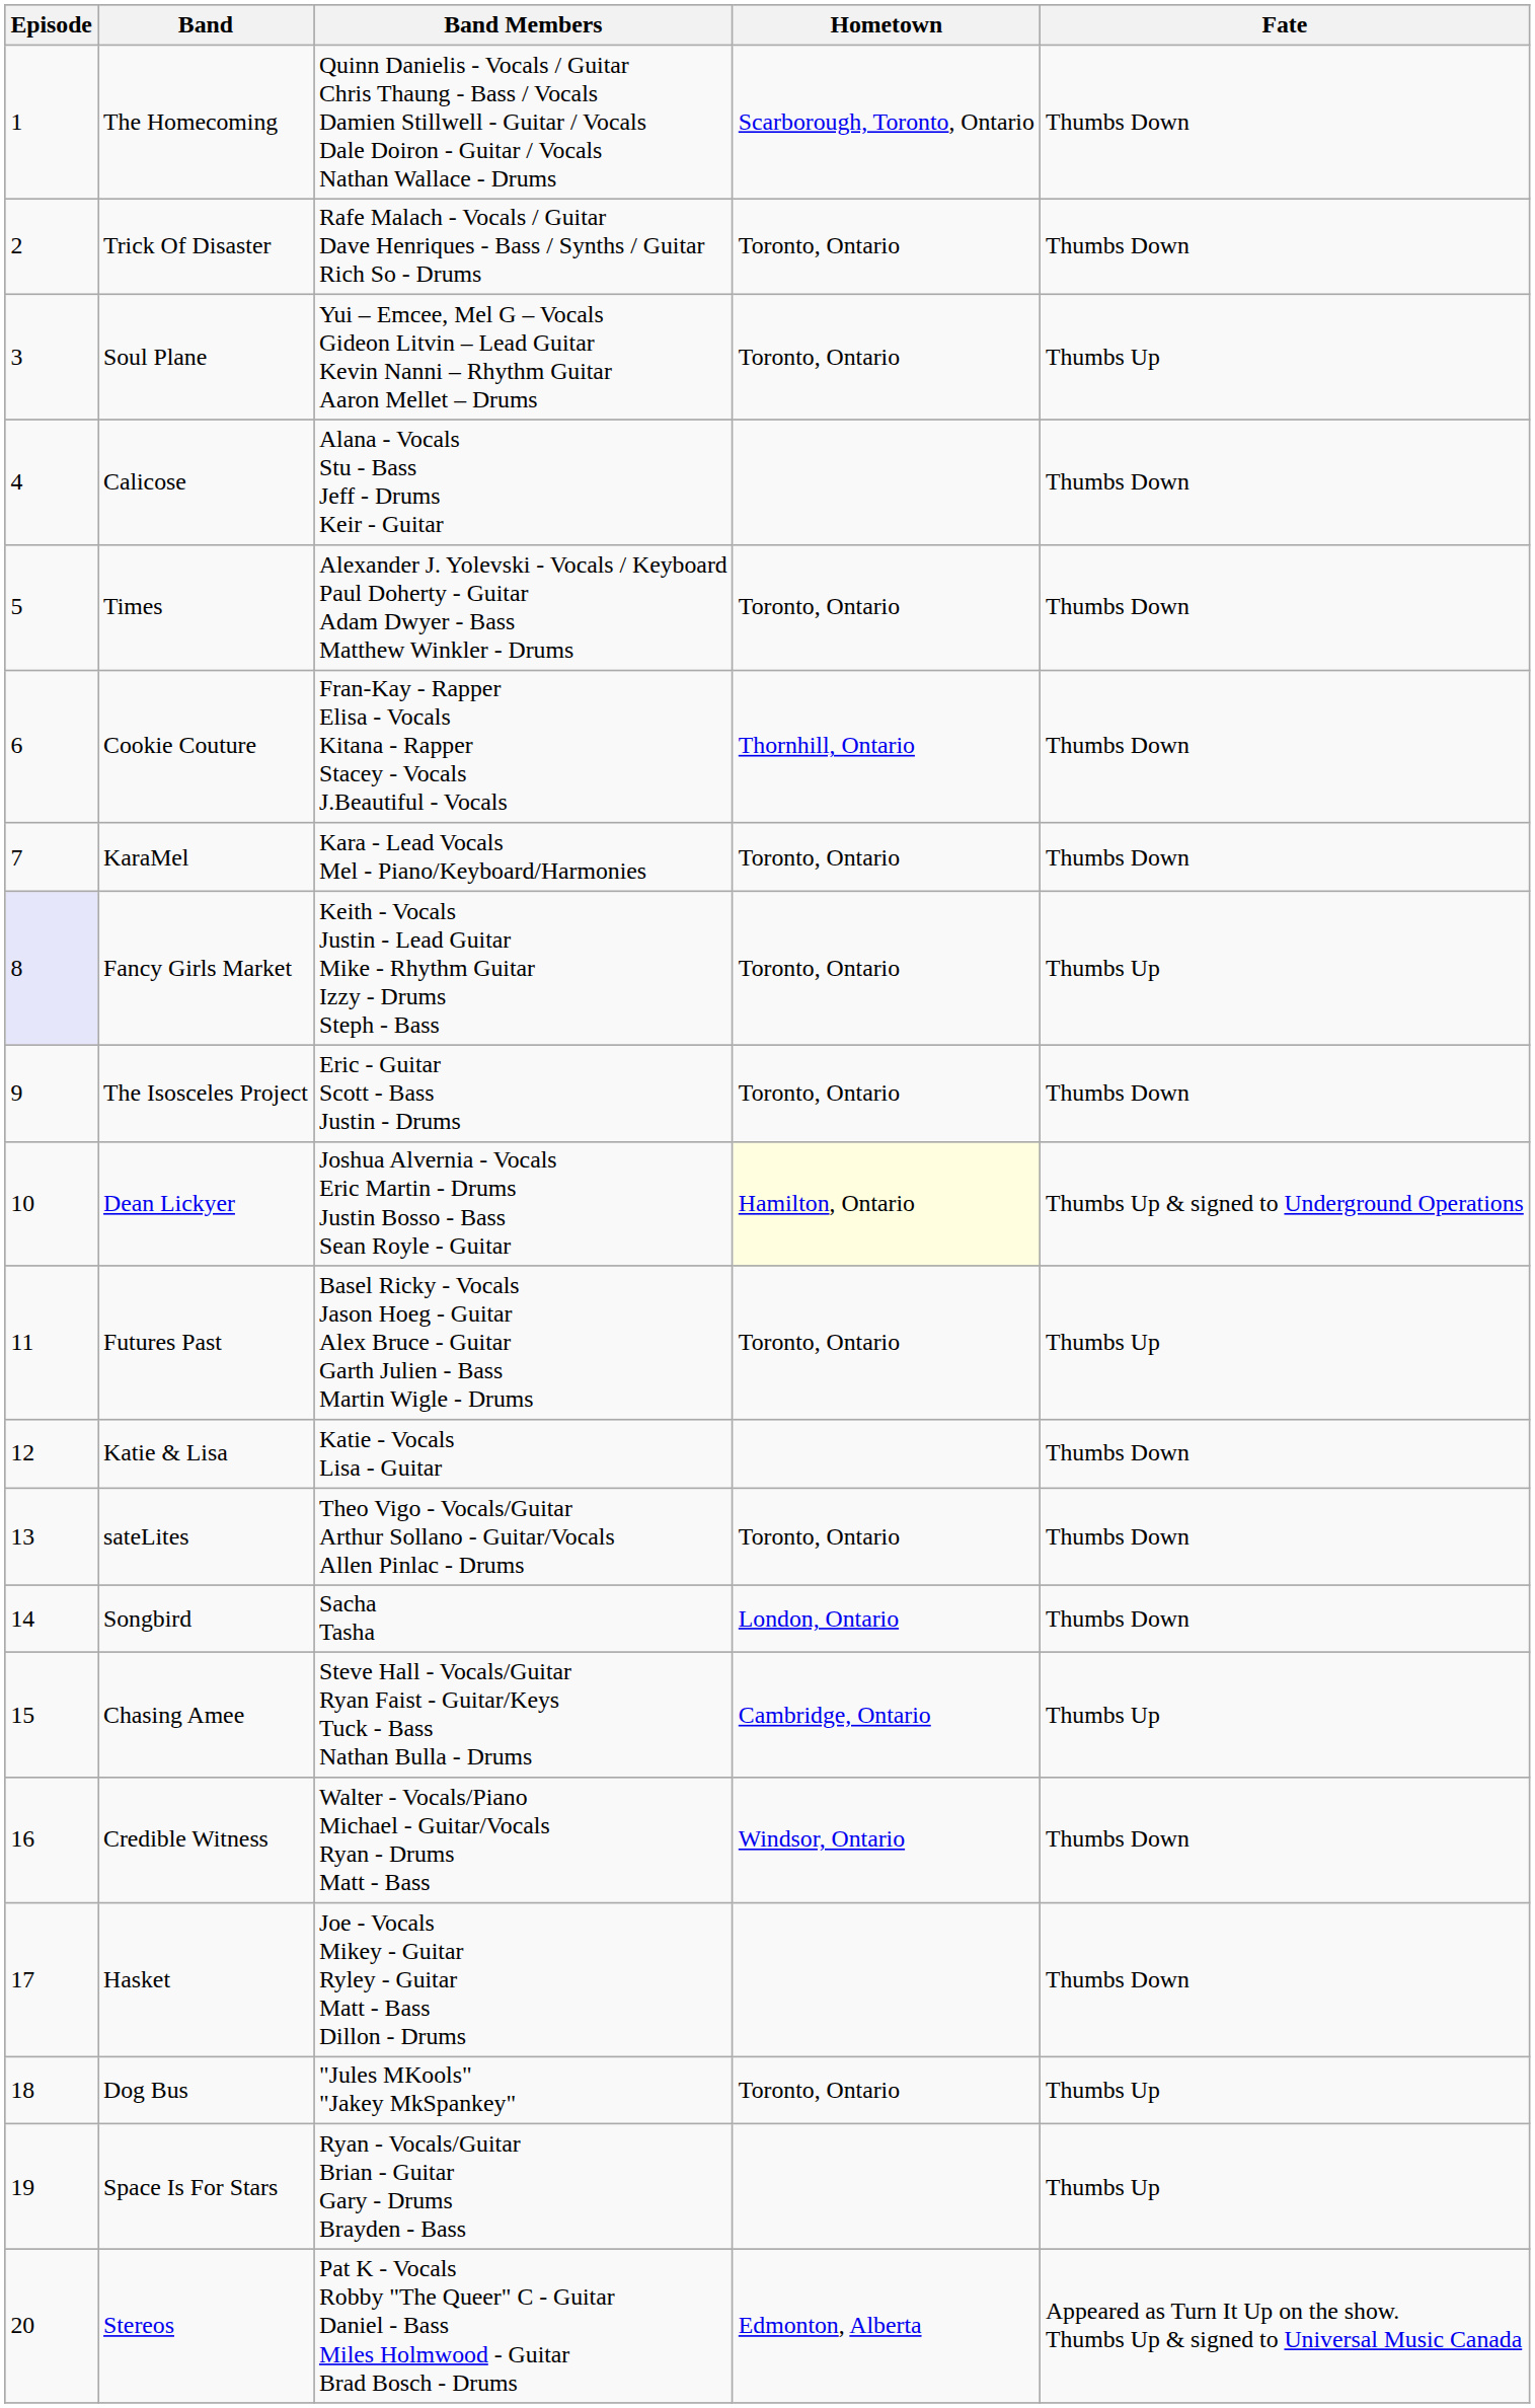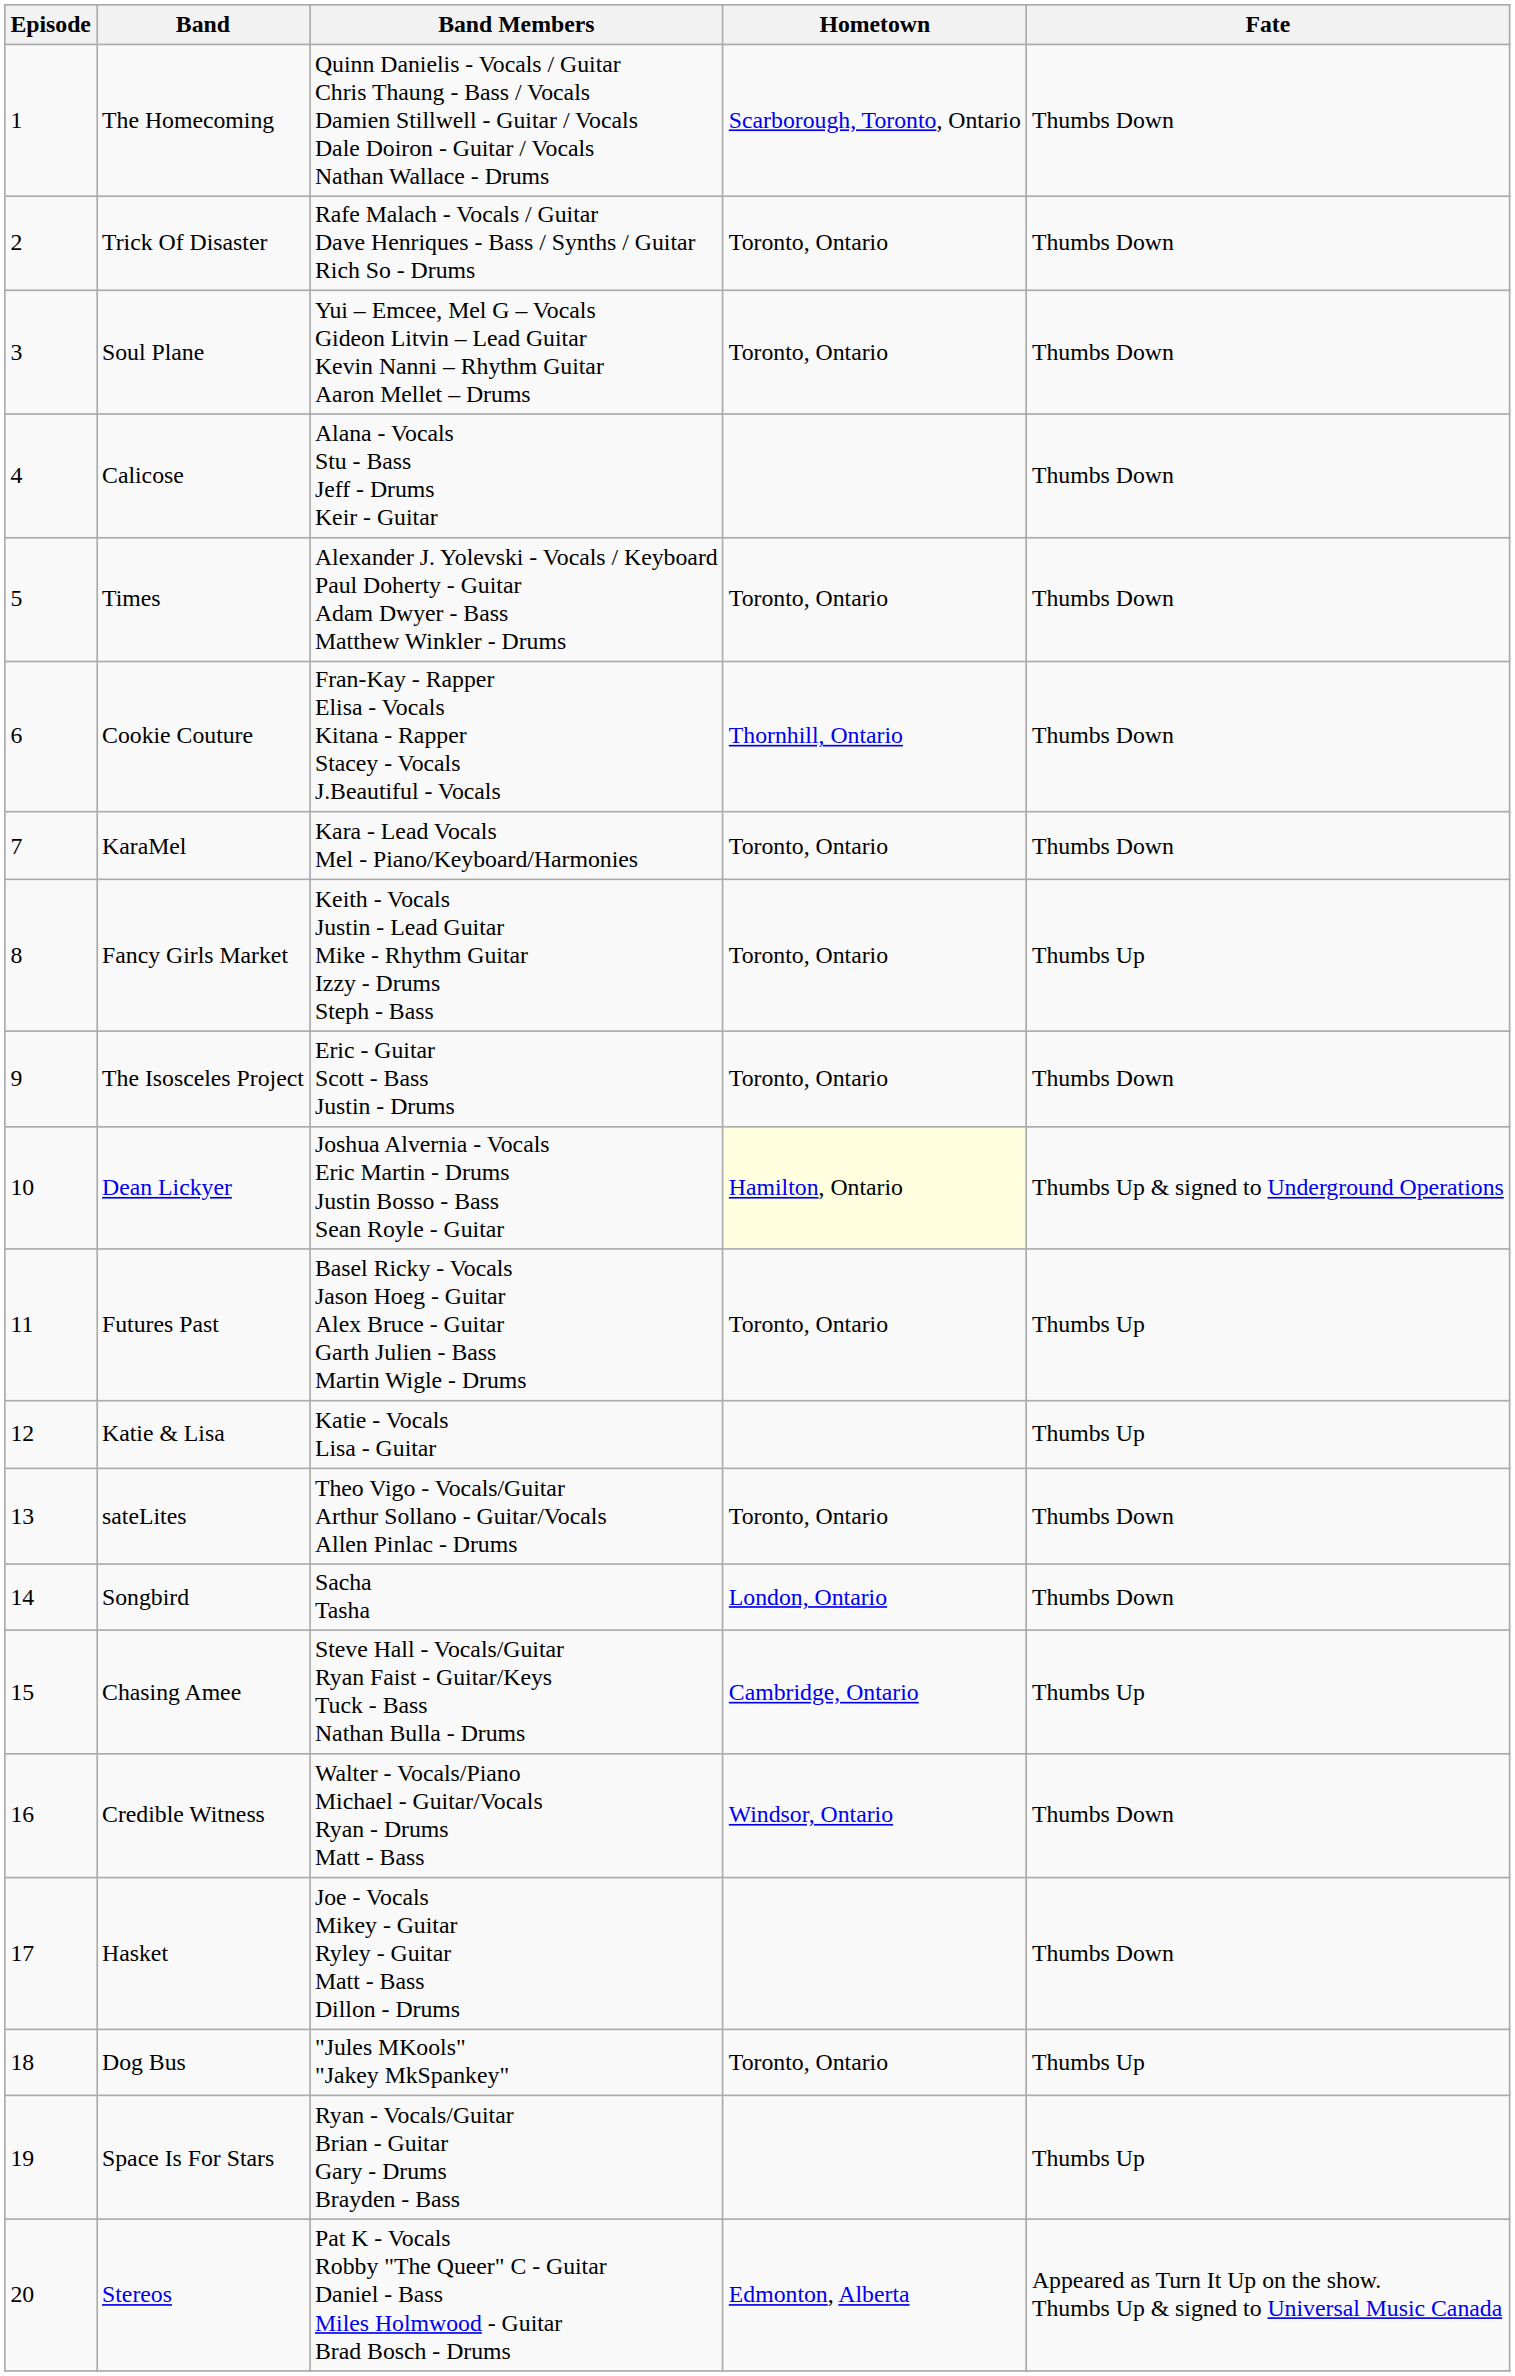Soul Plane | Fate: Thumbs Up -> Thumbs Down
Fancy Girls Market | Episode: lavender background -> no background
Katie & Lisa | Fate: Thumbs Down -> Thumbs Up
